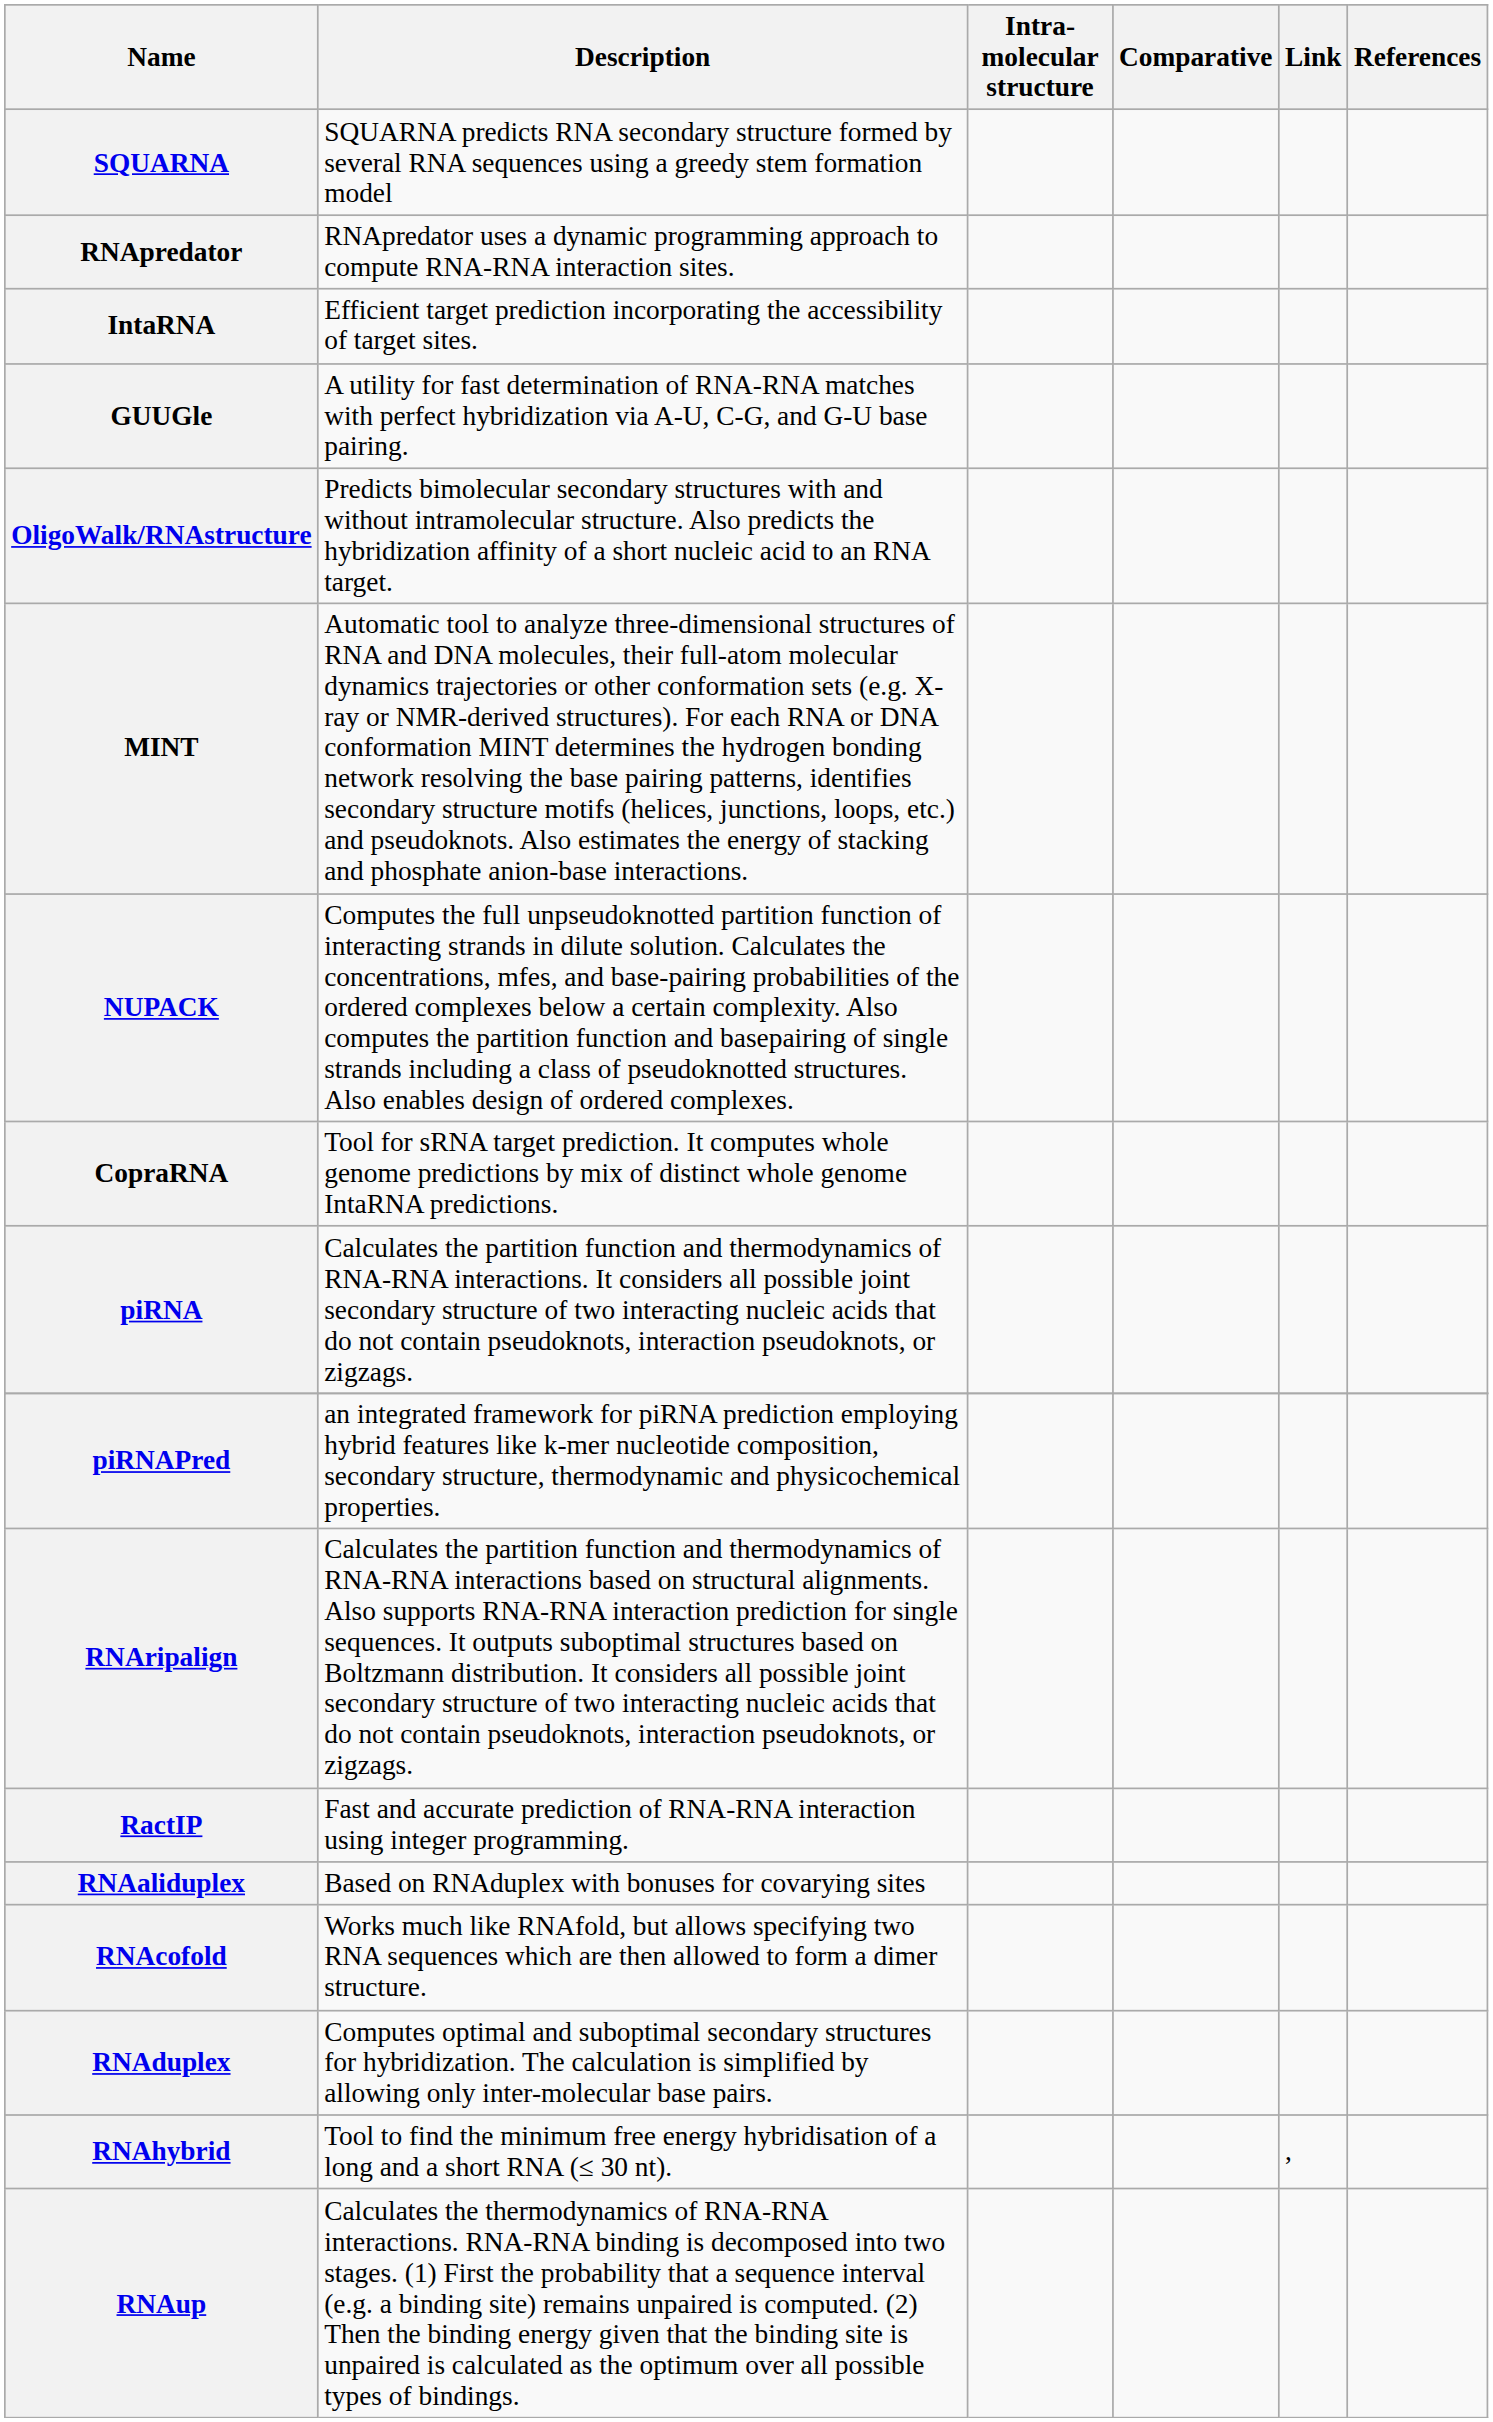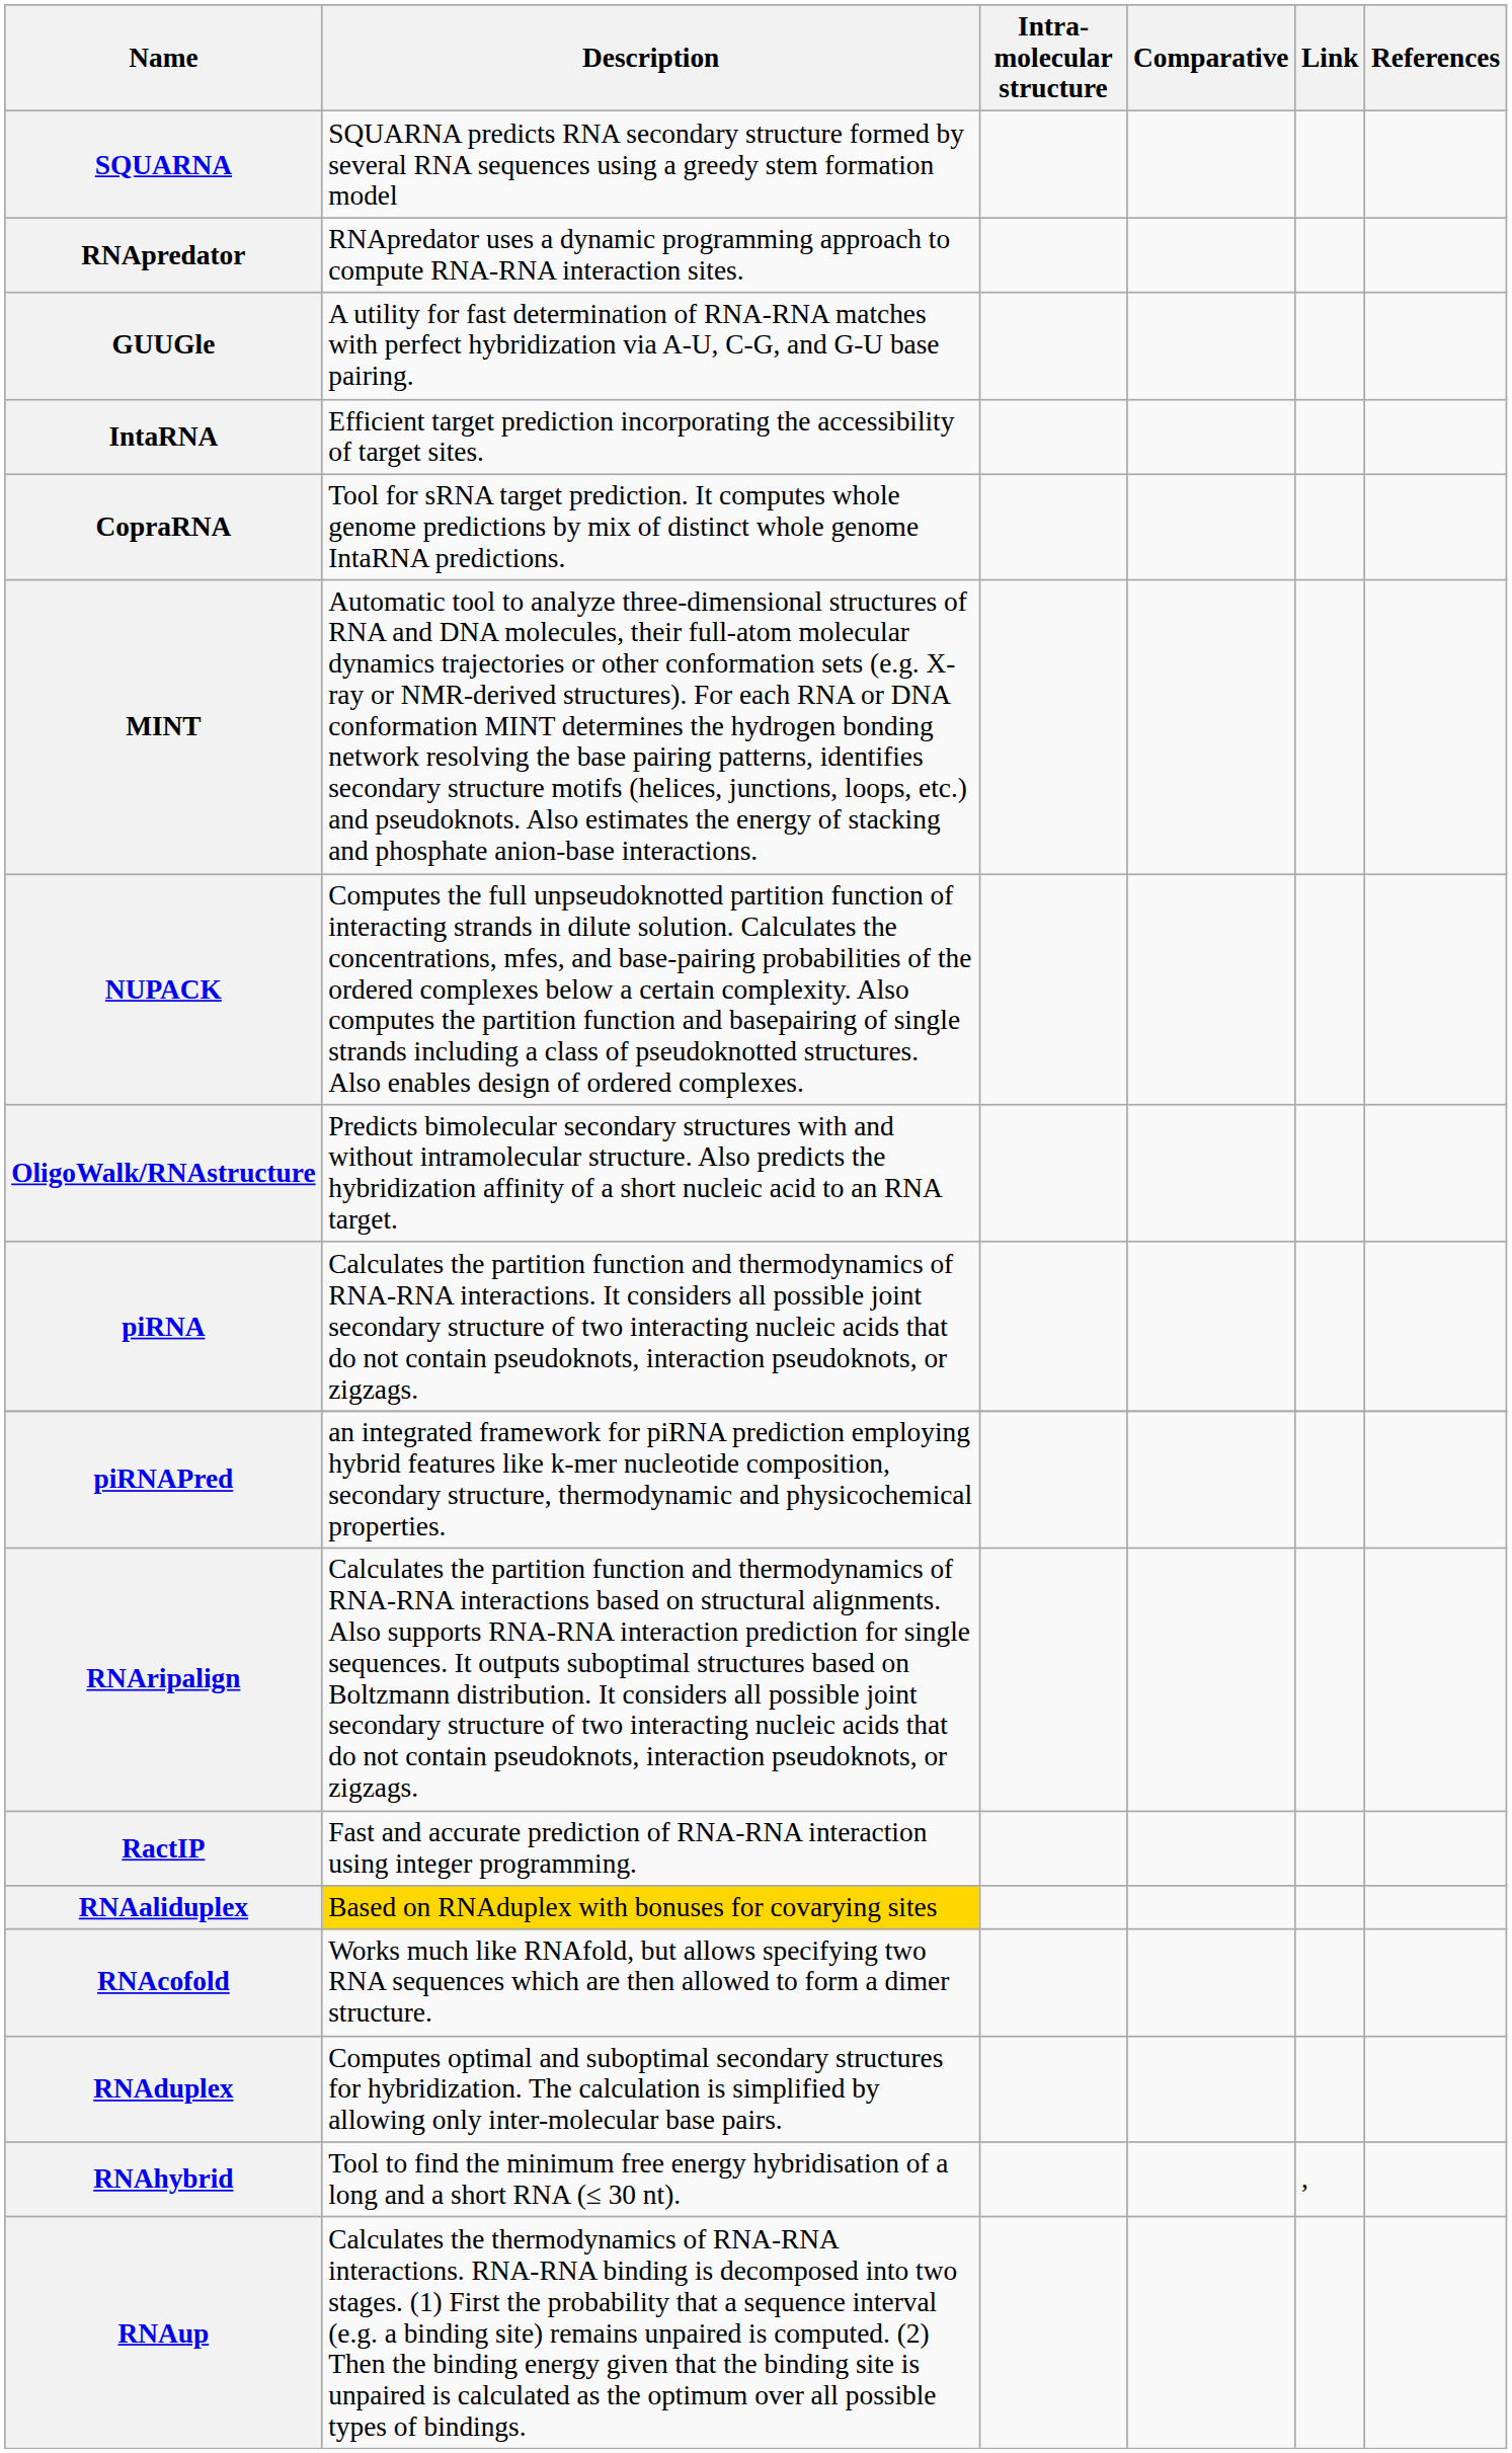rows swapped: GUUGle <-> IntaRNA
rows swapped: CopraRNA <-> OligoWalk/RNAstructure
RNAaliduplex | Description: no background -> gold background
